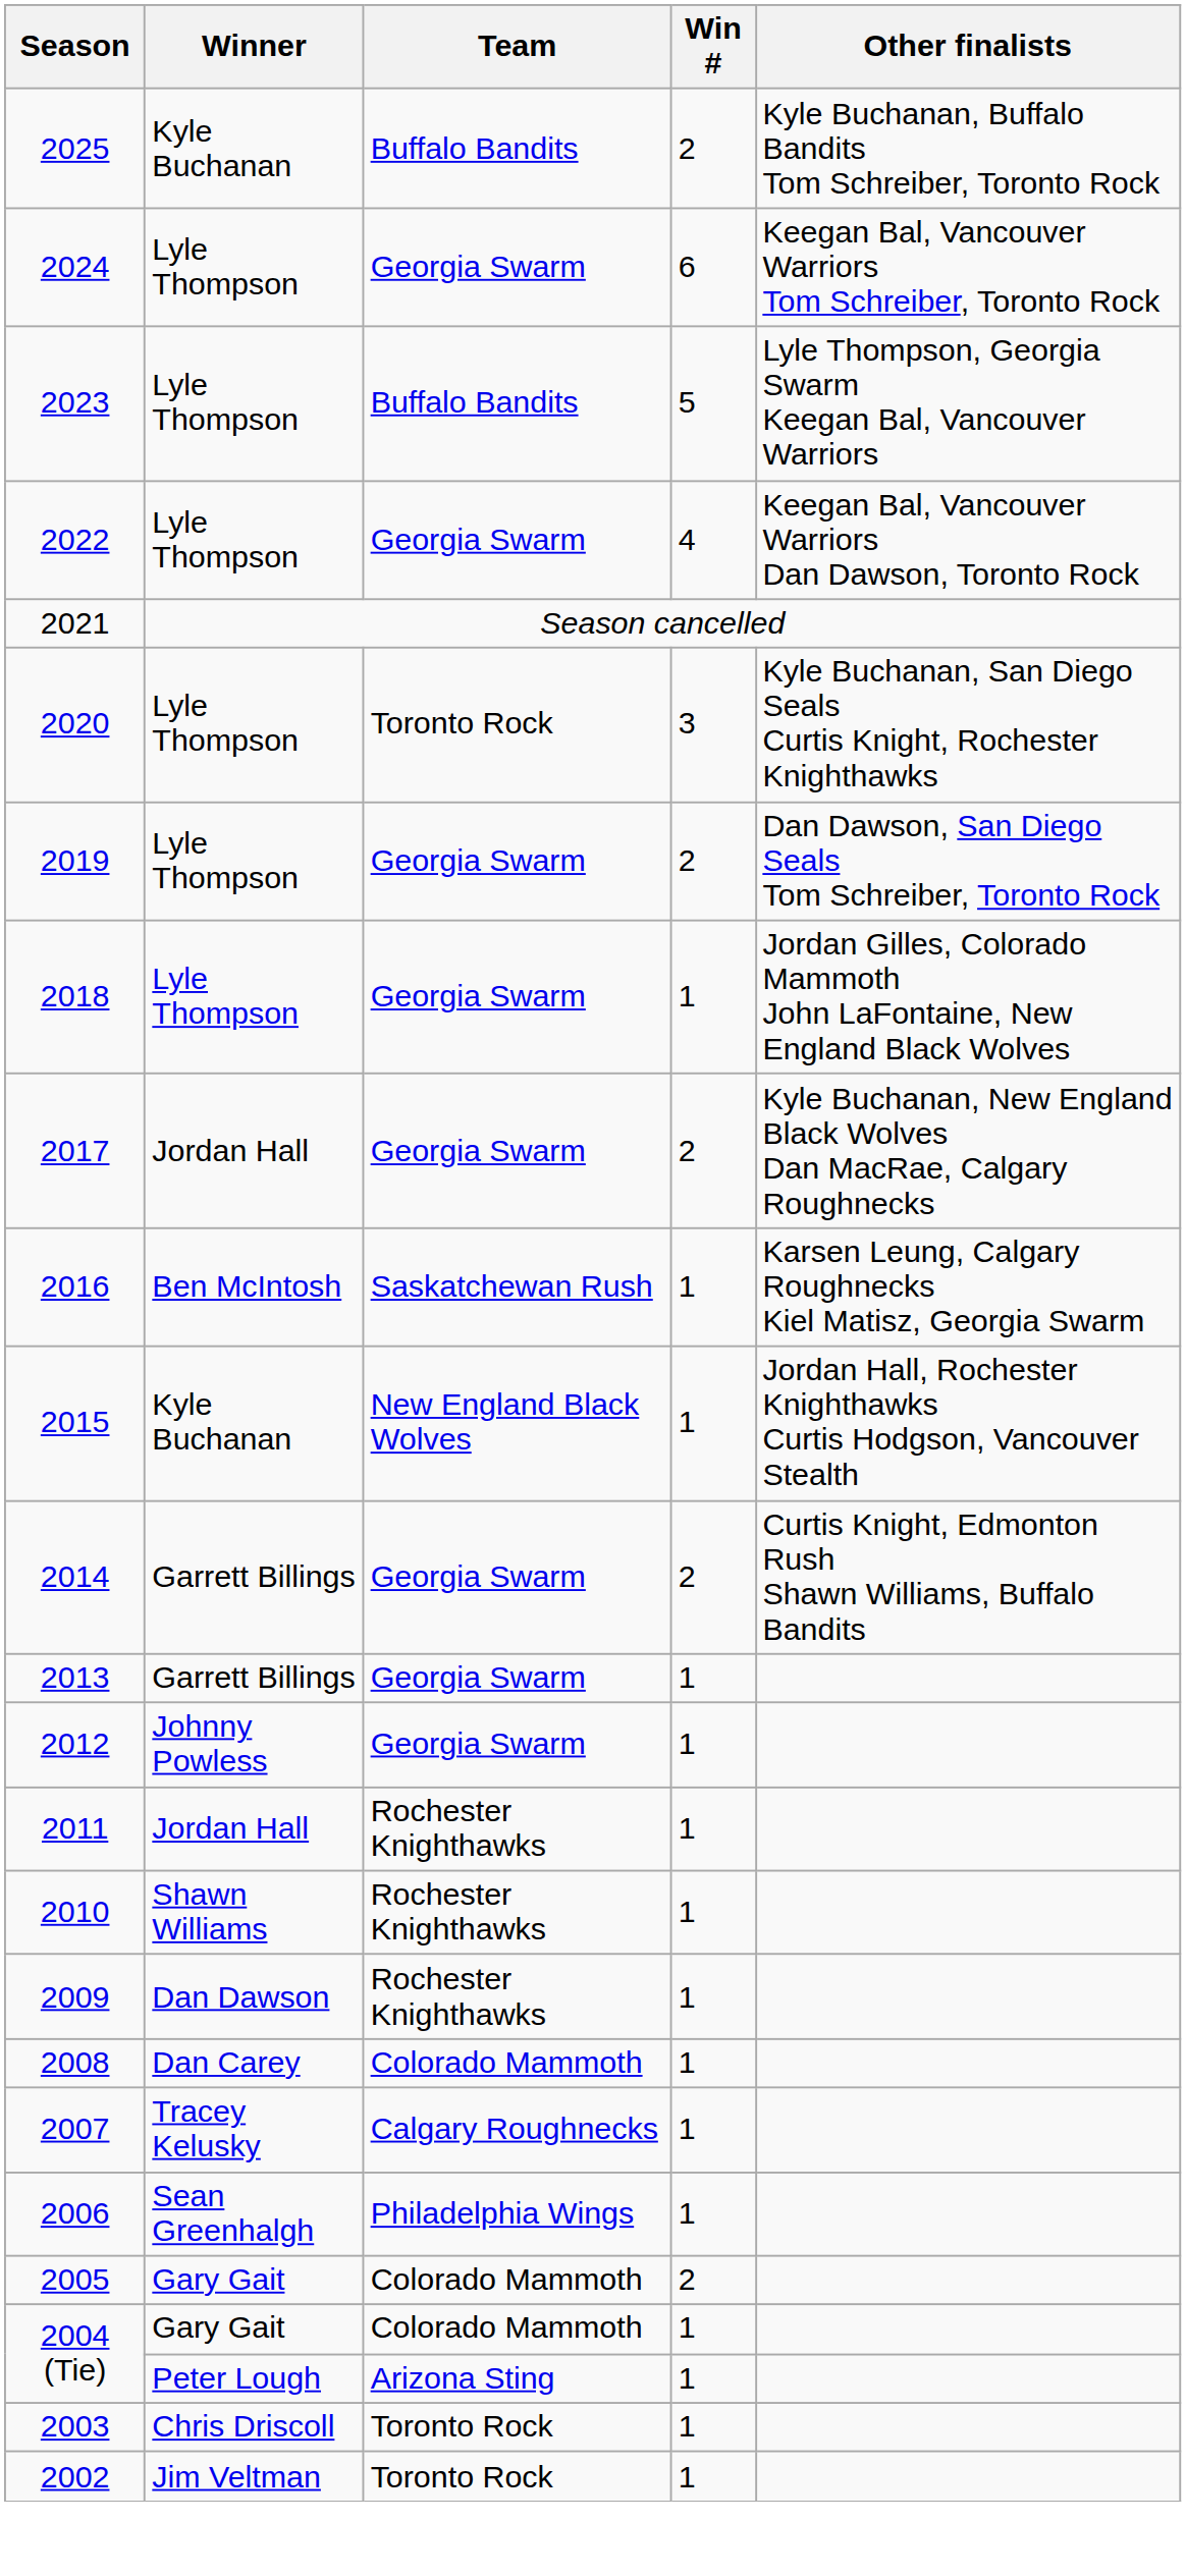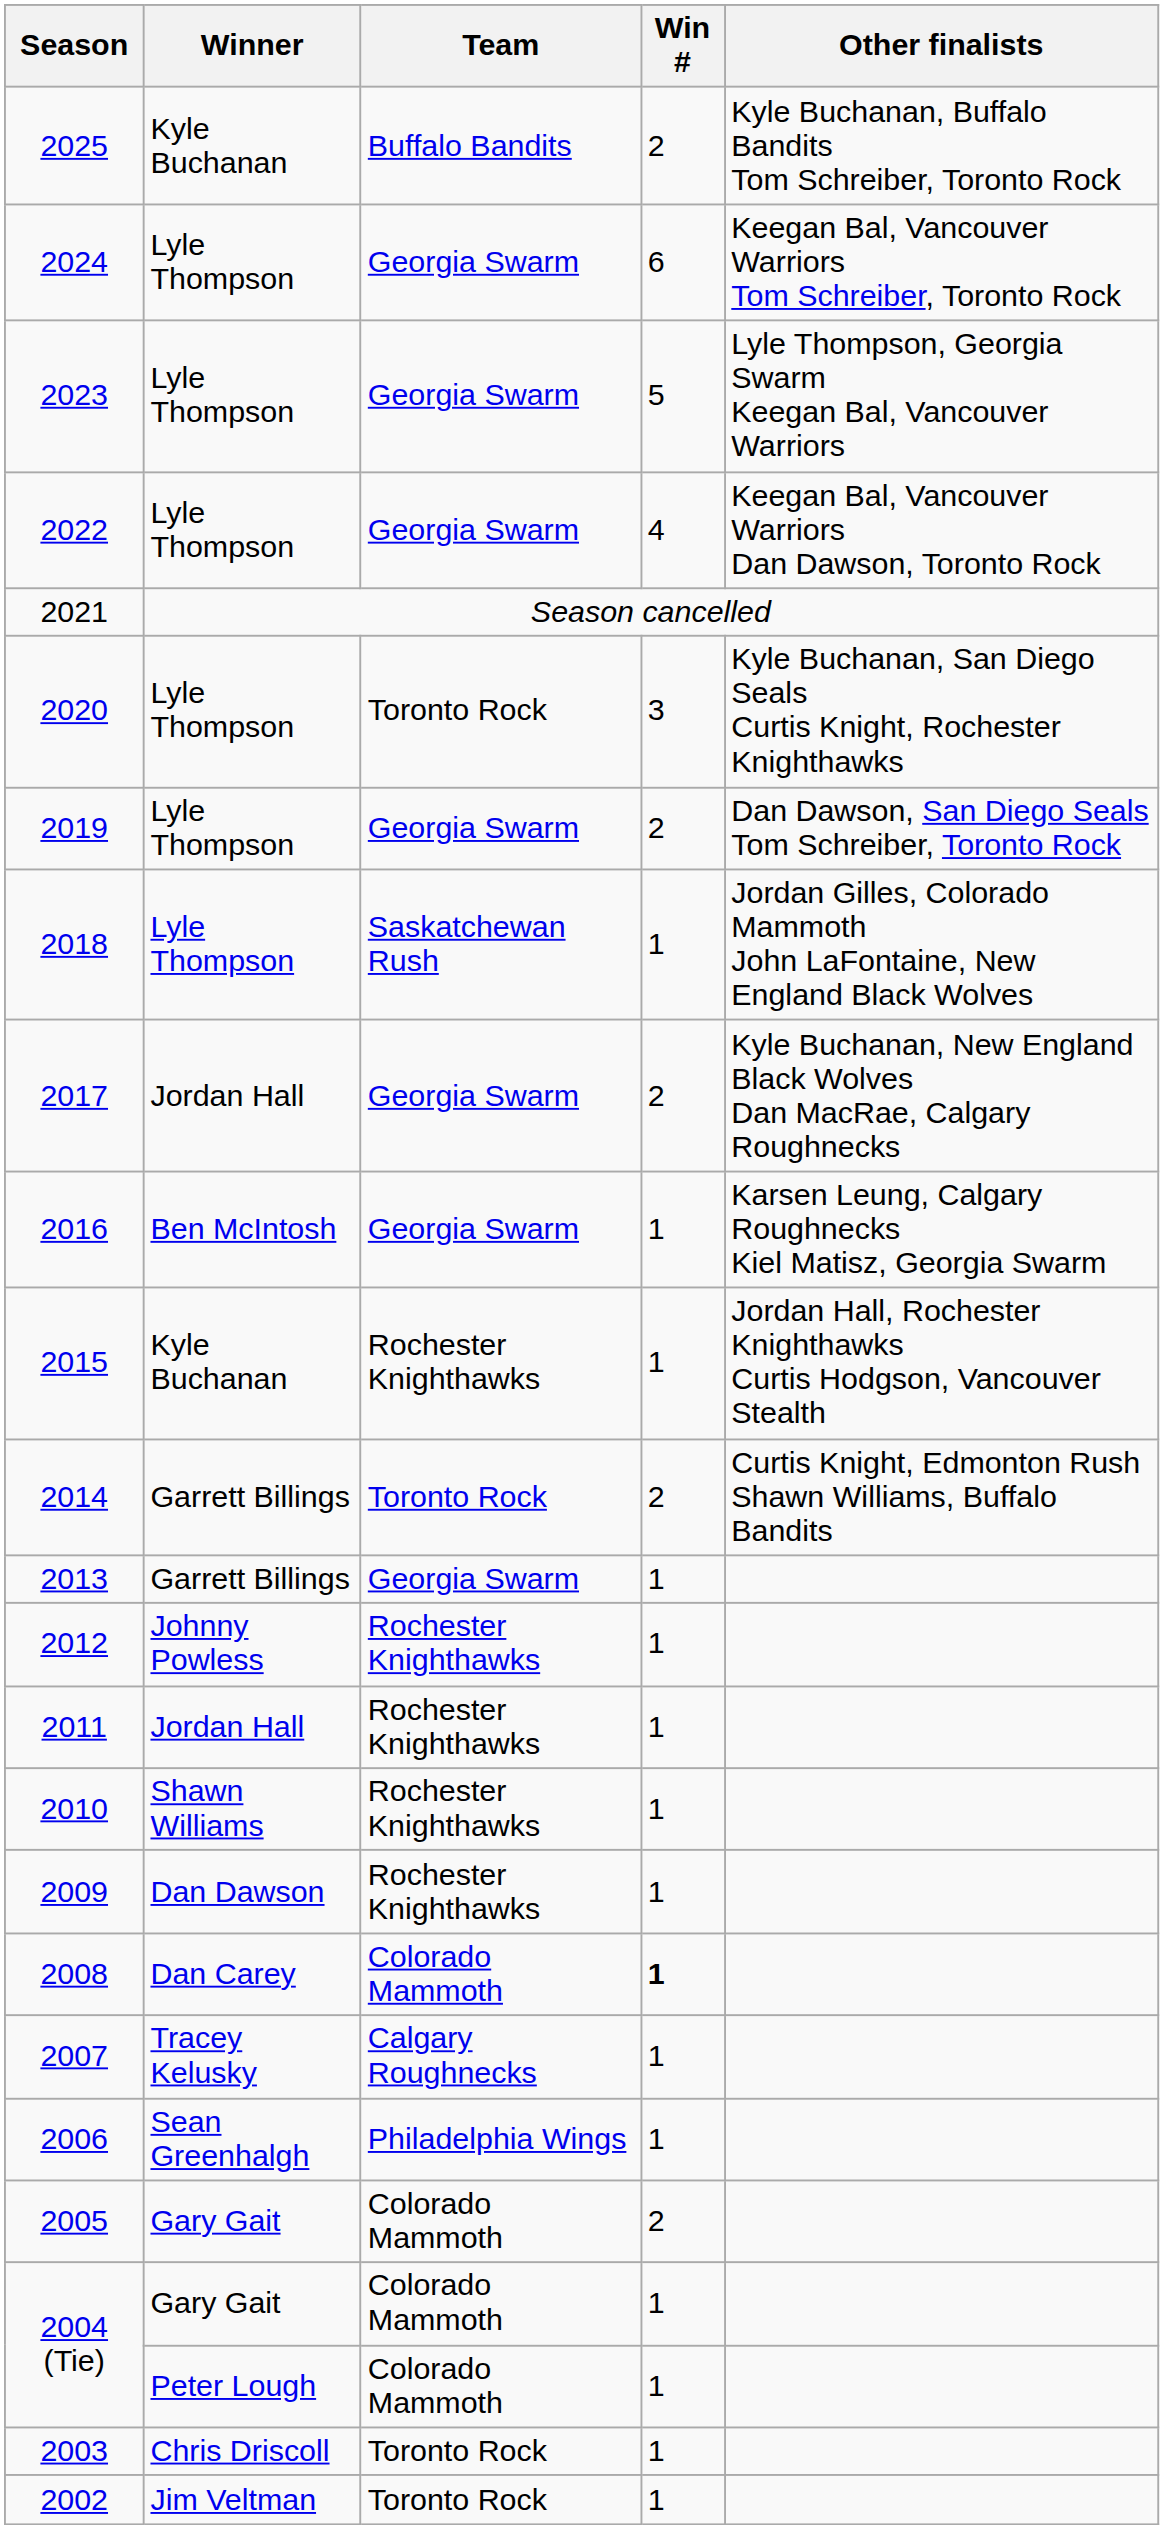2023 | Team: Buffalo Bandits -> Georgia Swarm
2018 | Team: Georgia Swarm -> Saskatchewan Rush
2016 | Team: Saskatchewan Rush -> Georgia Swarm
2015 | Team: New England Black Wolves -> Rochester Knighthawks
2014 | Team: Georgia Swarm -> Toronto Rock
2012 | Team: Georgia Swarm -> Rochester Knighthawks
2008 | Win #: normal -> bold
2004 (Tie) / Peter Lough | Team: Arizona Sting -> Colorado Mammoth
